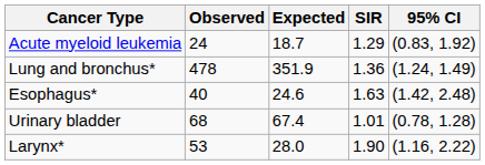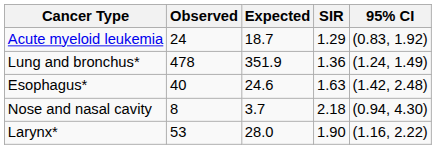- row: Urinary bladder | 68 | 67.4 | 1.01 | (0.78, 1.28)
+ row: Nose and nasal cavity | 8 | 3.7 | 2.18 | (0.94, 4.30)
